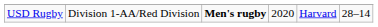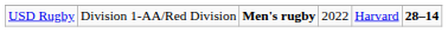USD Rugby | column 4: 2020 -> 2022
USD Rugby | column 6: normal -> bold
